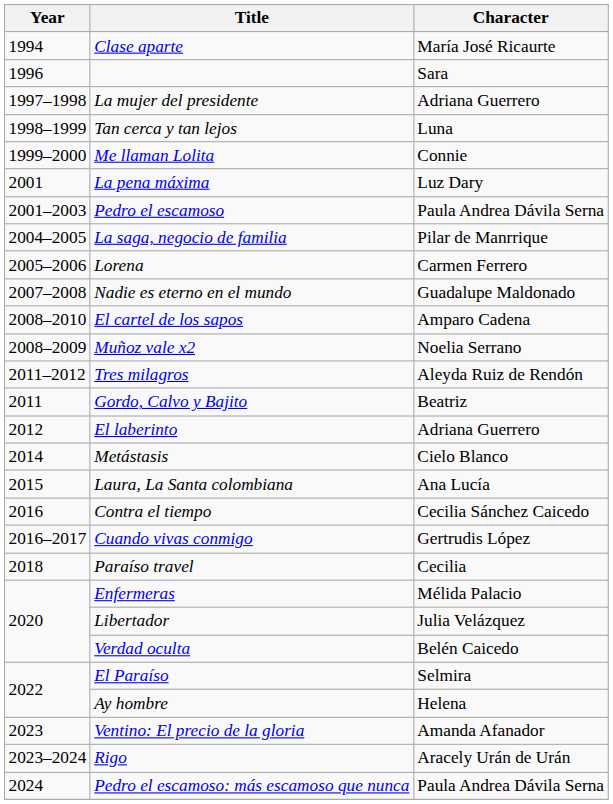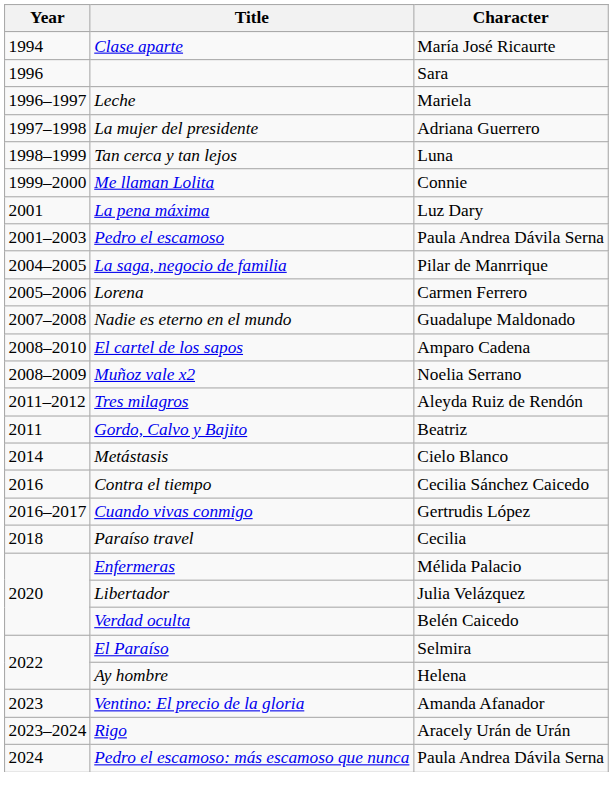+ row: 1996–1997 | Leche | Mariela
- row: 2012 | El laberinto | Adriana Guerrero
- row: 2015 | Laura, La Santa colombiana | Ana Lucía
